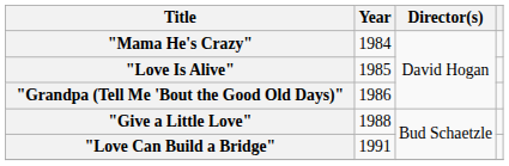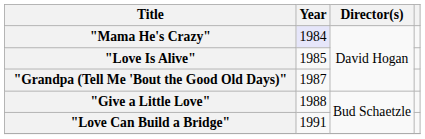"Mama He's Crazy" | Year: no background -> lavender background
"Grandpa (Tell Me 'Bout the Good Old Days)" | Year: 1986 -> 1987
